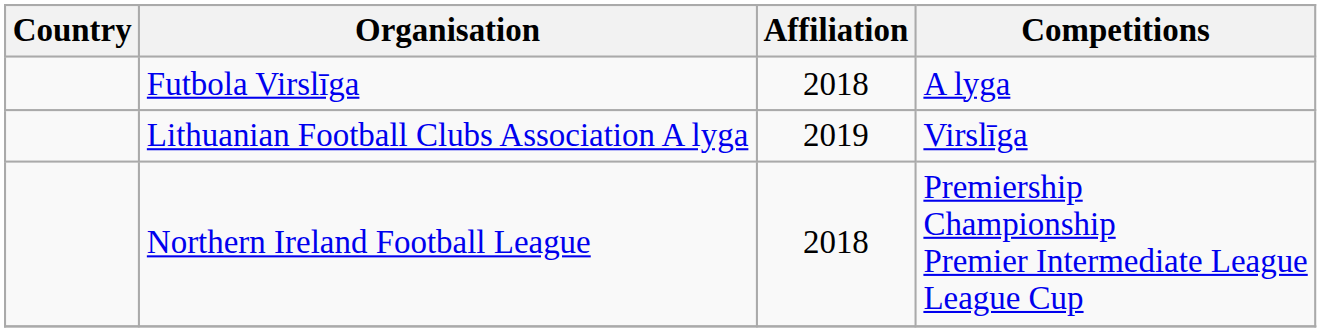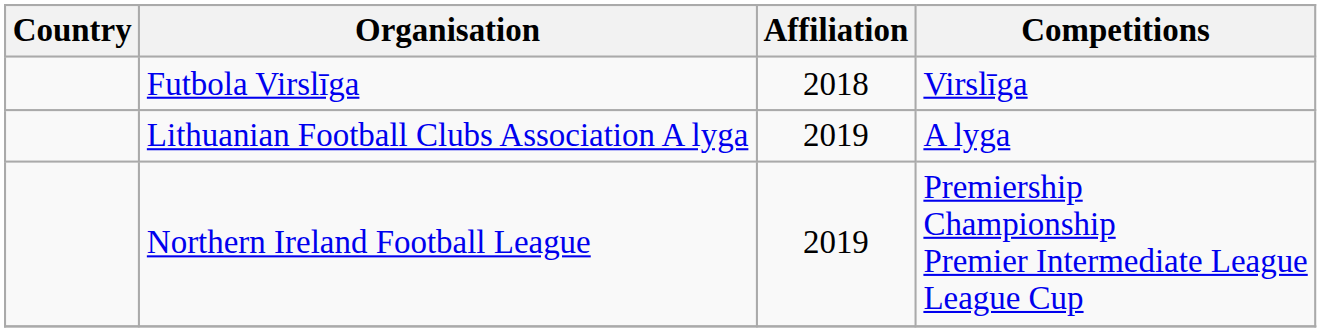Futbola Virslīga | Competitions: A lyga -> Virslīga
Lithuanian Football Clubs Association A lyga | Competitions: Virslīga -> A lyga
Northern Ireland Football League | Affiliation: 2018 -> 2019
